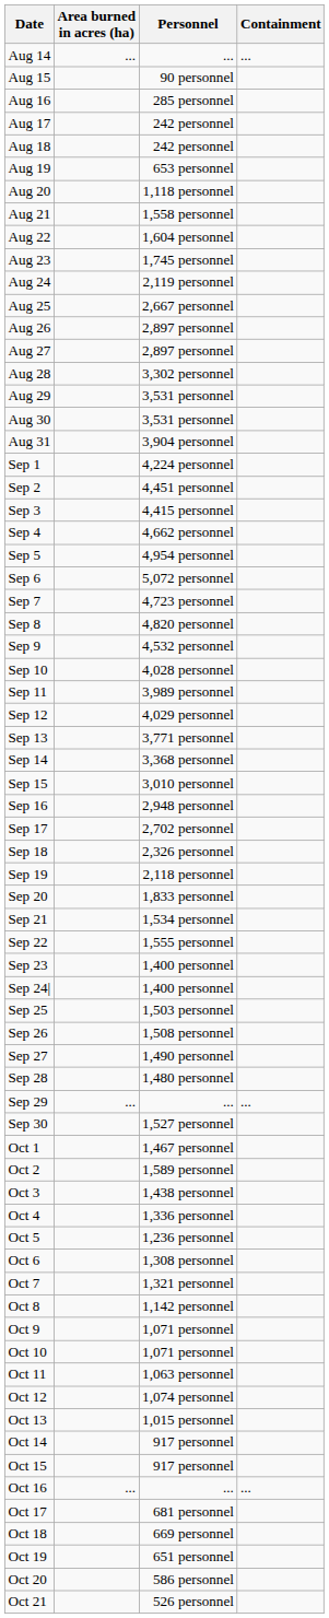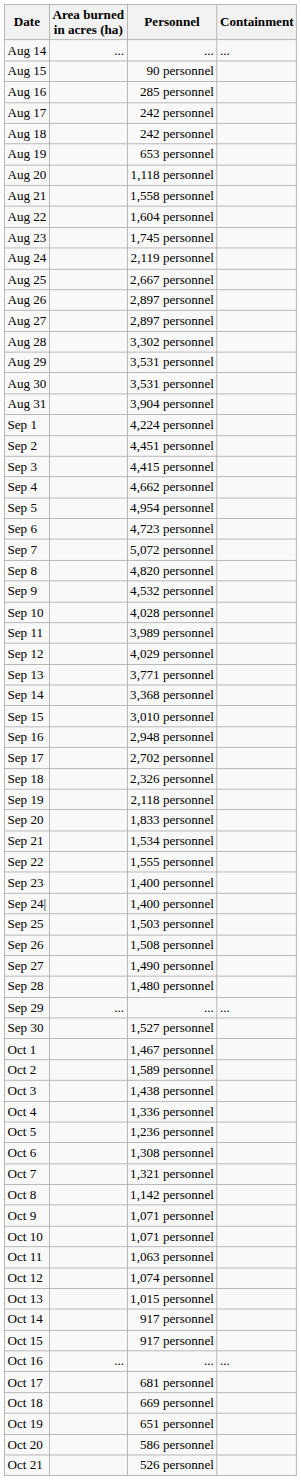Sep 6 | Personnel: 5,072 personnel -> 4,723 personnel
Sep 7 | Personnel: 4,723 personnel -> 5,072 personnel
